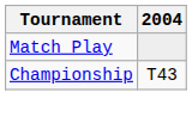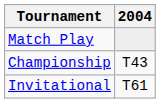+ row: Invitational | T61
